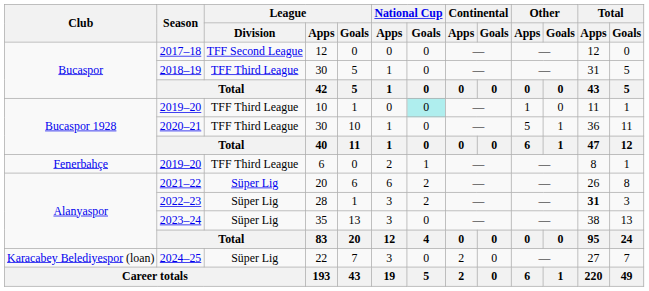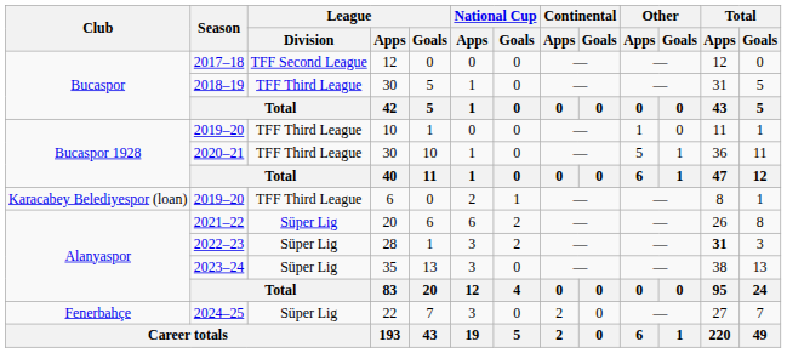2019–20 / 10 | National Cup / Goals: paleturquoise background -> no background
2019–20 / 6 | Club: Fenerbahçe -> Karacabey Belediyespor (loan)
2024–25 | Club: Karacabey Belediyespor (loan) -> Fenerbahçe
